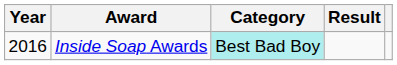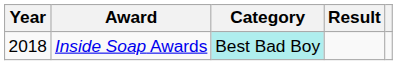Inside Soap Awards | Year: 2016 -> 2018
